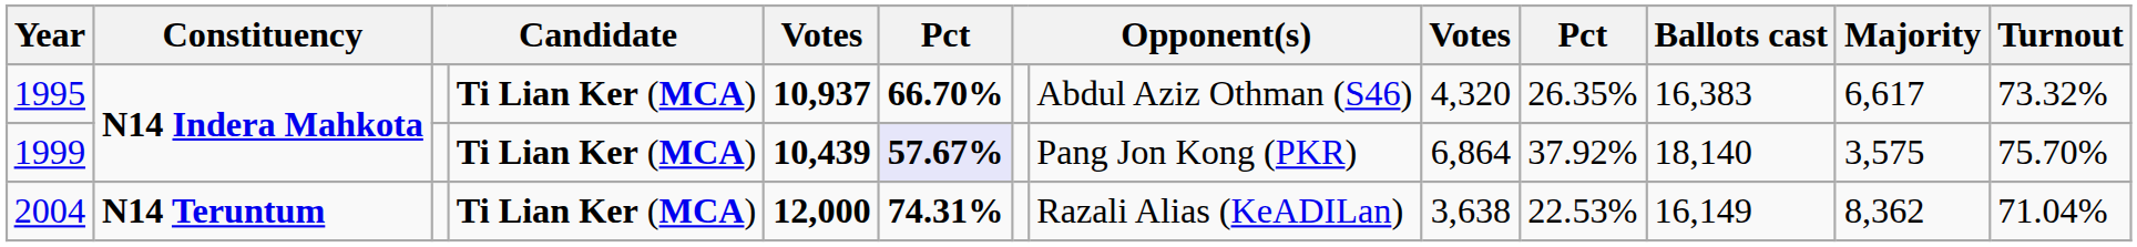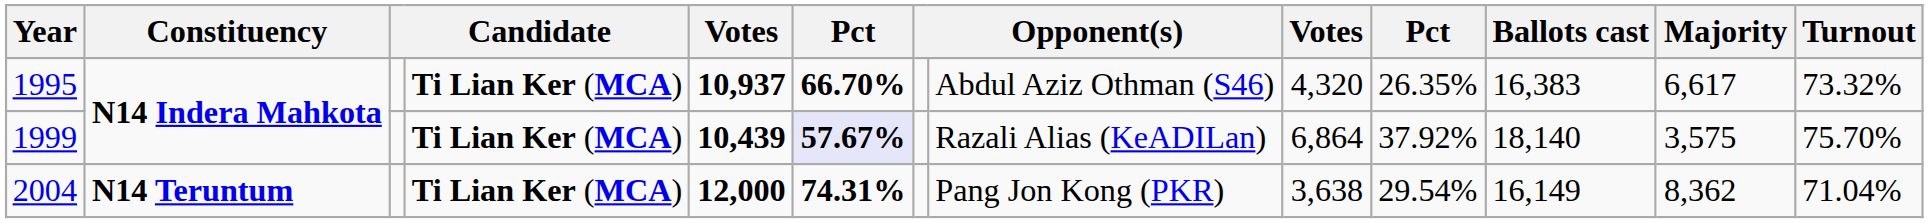1999 | column 8: Pang Jon Kong (PKR) -> Razali Alias (KeADILan)
2004 | column 8: Razali Alias (KeADILan) -> Pang Jon Kong (PKR)
2004 | column 10: 22.53% -> 29.54%
